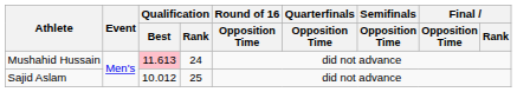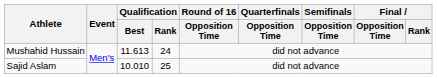Mushahid Hussain | Qualification / Best: pink background -> no background
Sajid Aslam | Qualification / Best: 10.012 -> 10.010
